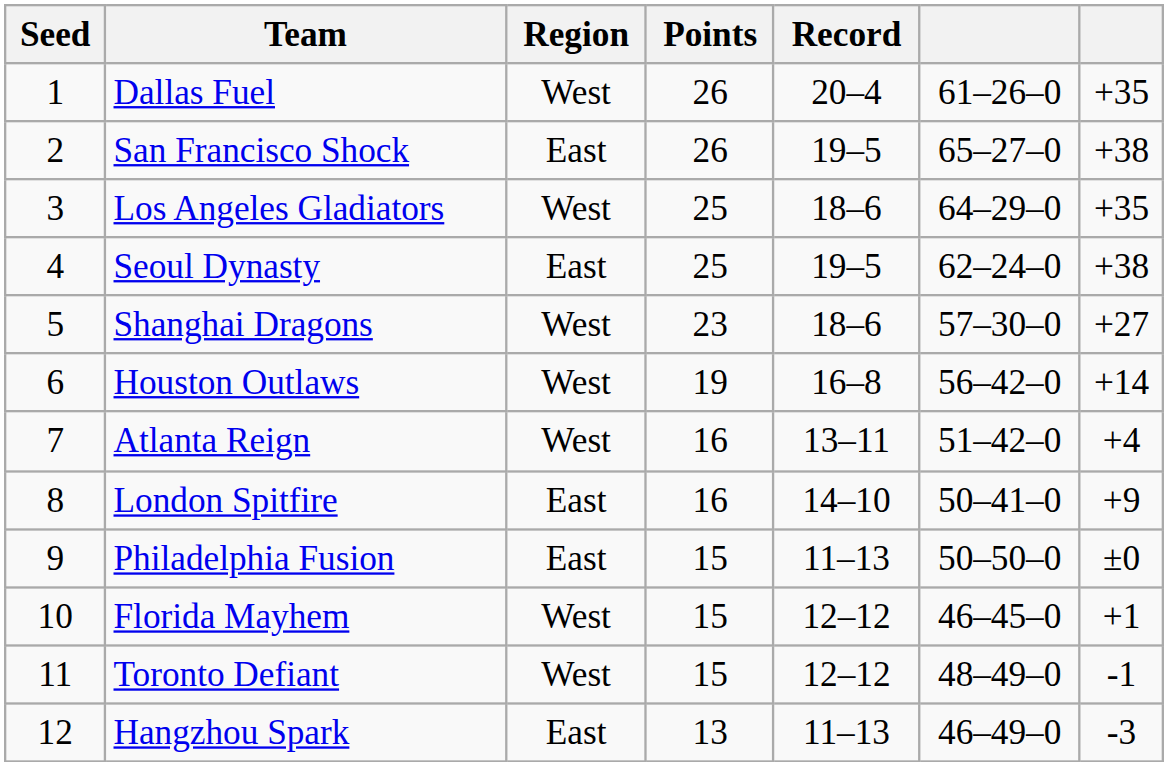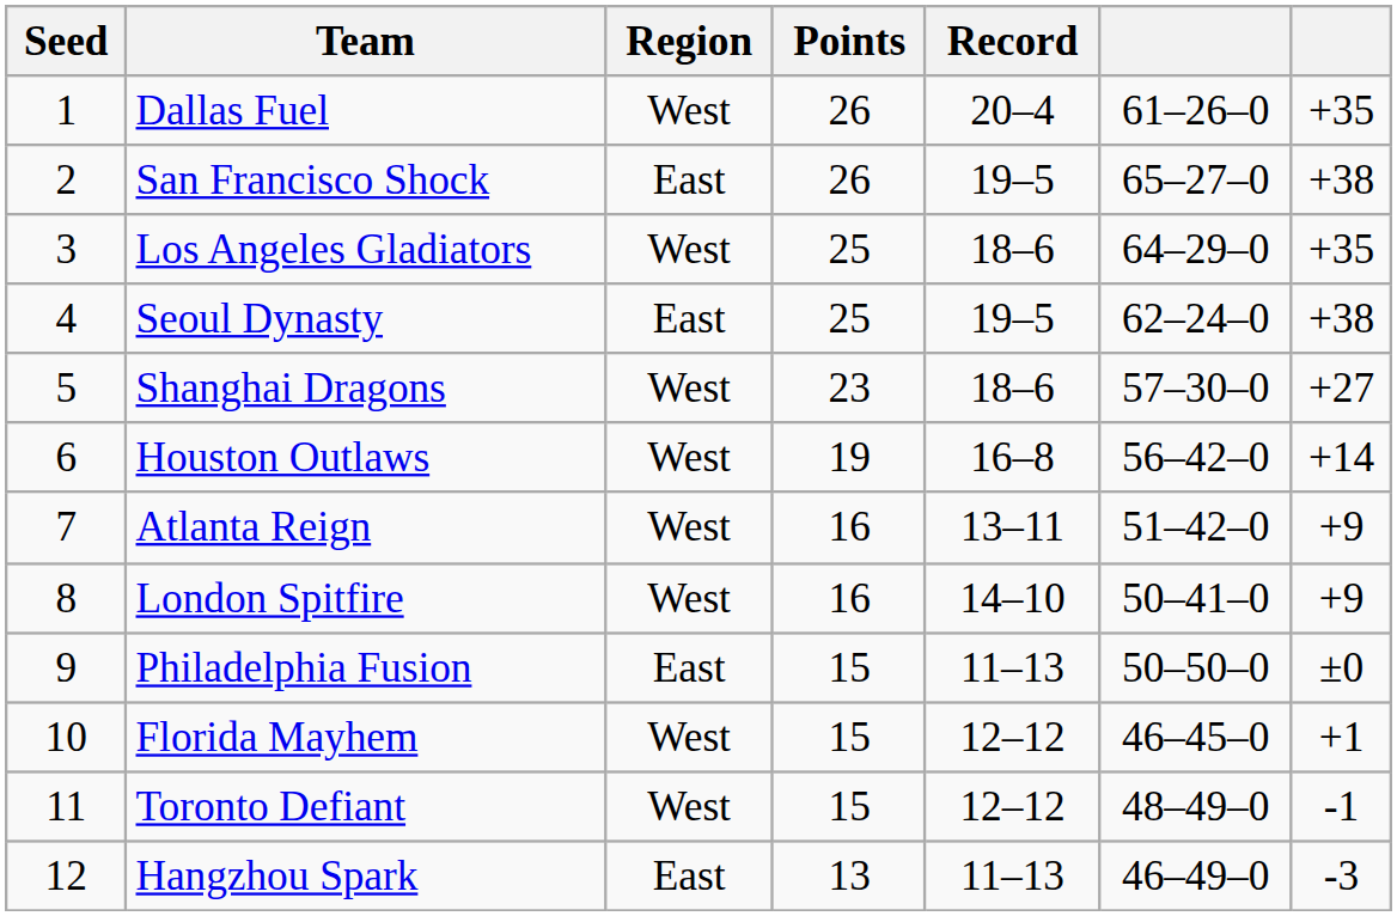Atlanta Reign | column 7: +4 -> +9
London Spitfire | Region: East -> West
